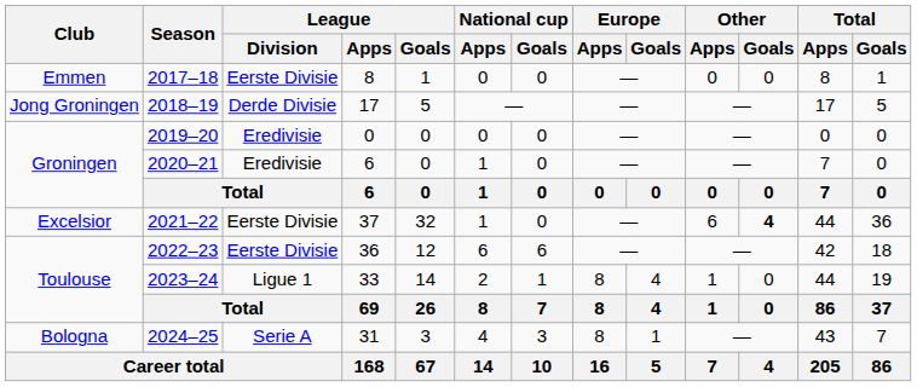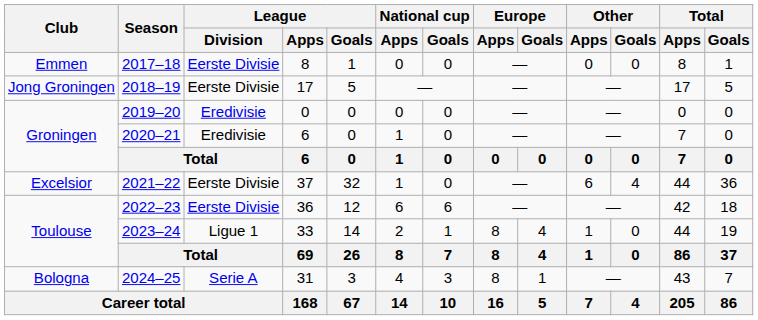2018–19 | League / Division: Derde Divisie -> Eerste Divisie
2021–22 | Other / Goals: bold -> normal
